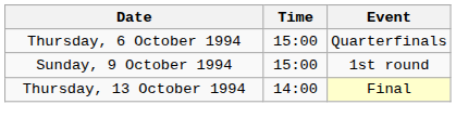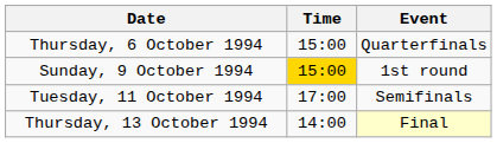Sunday, 9 October 1994 | Time: no background -> gold background
+ row: Tuesday, 11 October 1994 | 17:00 | Semifinals
